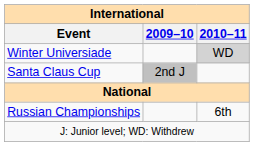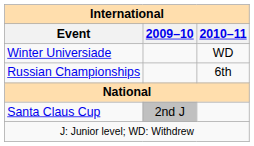Winter Universiade | 2010–11: lightgrey background -> no background
rows swapped: Santa Claus Cup <-> Russian Championships
